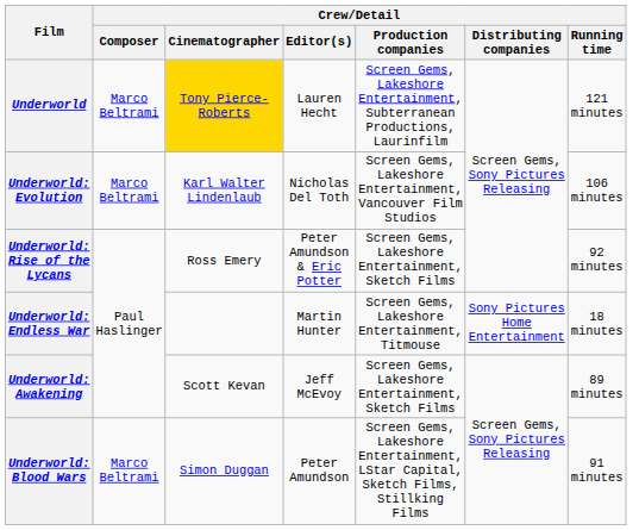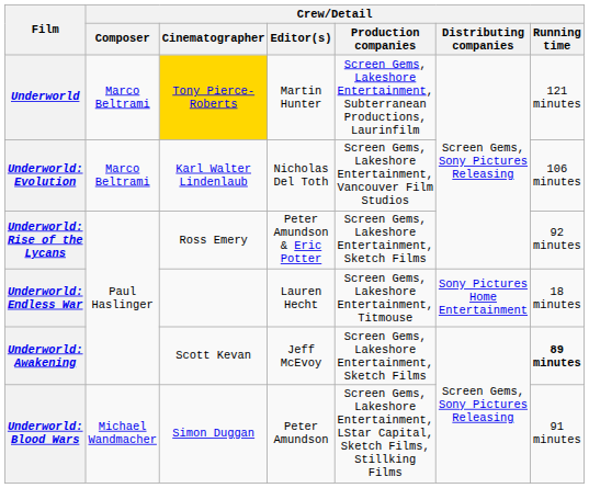Underworld | Crew/Detail / Editor(s): Lauren Hecht -> Martin Hunter
Underworld: Endless War | Crew/Detail / Editor(s): Martin Hunter -> Lauren Hecht
Underworld: Awakening | Crew/Detail / Running time: normal -> bold
Underworld: Blood Wars | Crew/Detail / Composer: Marco Beltrami -> Michael Wandmacher
